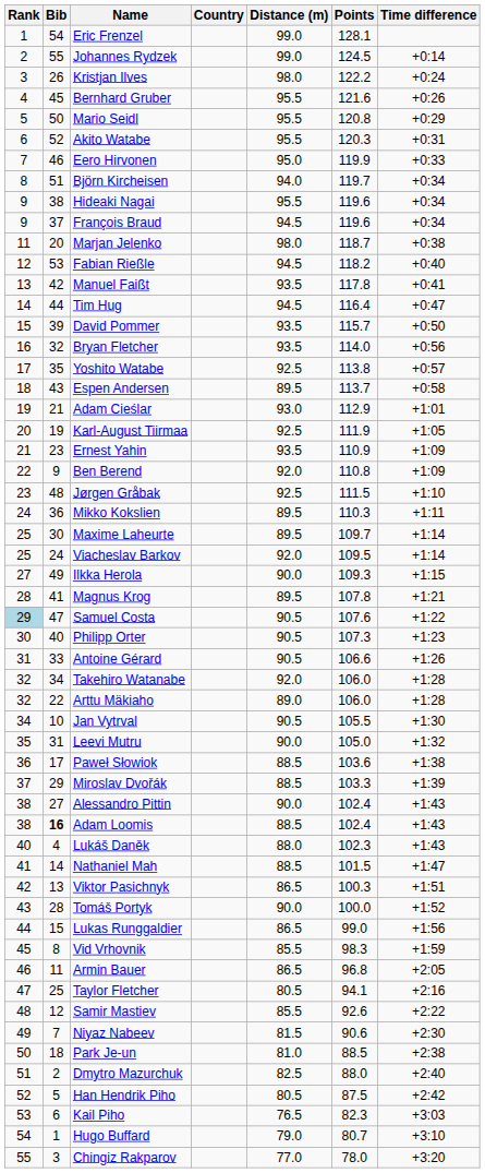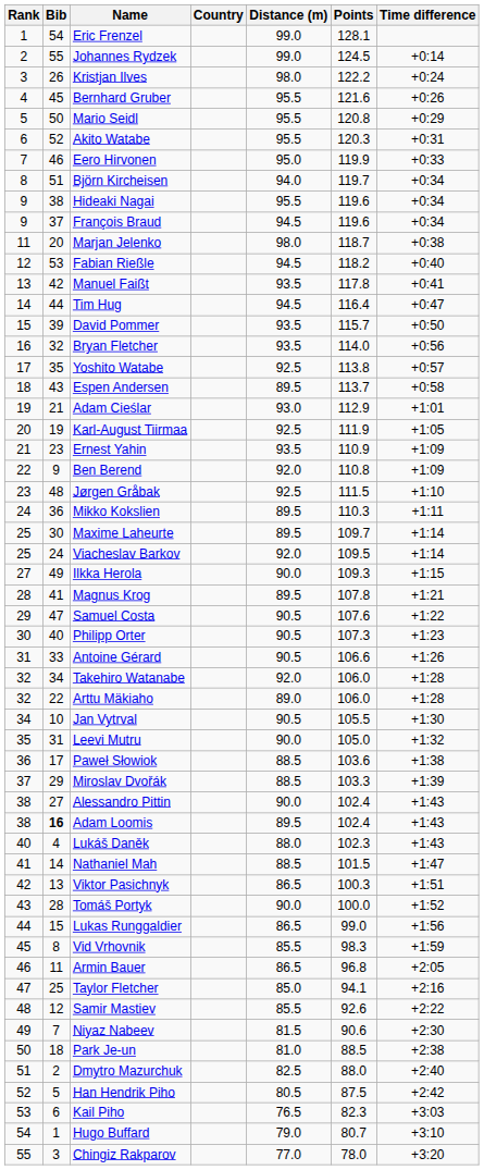Samuel Costa | Rank: lightblue background -> no background
Adam Loomis | Distance (m): 88.5 -> 89.5
Taylor Fletcher | Distance (m): 80.5 -> 85.0
